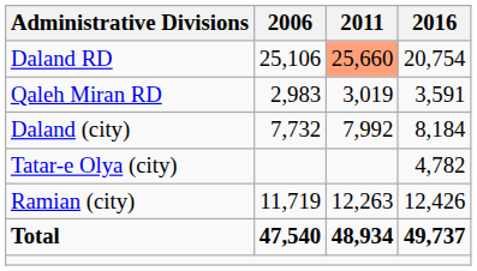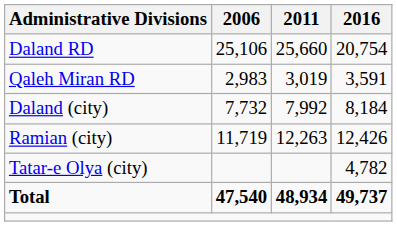Daland RD | 2011: lightsalmon background -> no background
rows swapped: Ramian (city) <-> Tatar-e Olya (city)
